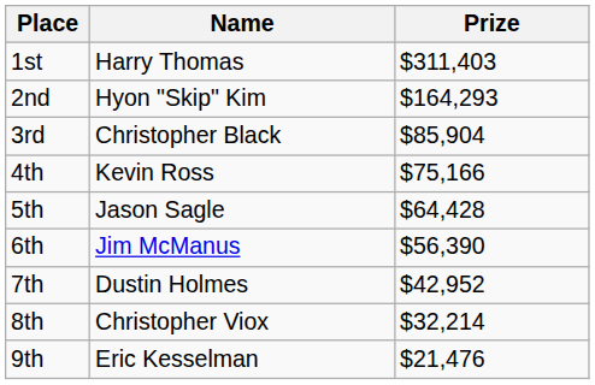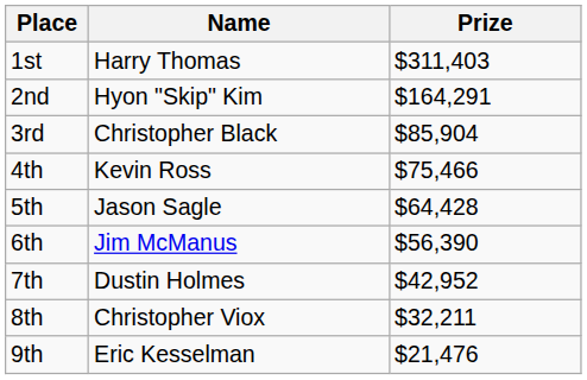2nd | Prize: $164,293 -> $164,291
4th | Prize: $75,166 -> $75,466
8th | Prize: $32,214 -> $32,211
